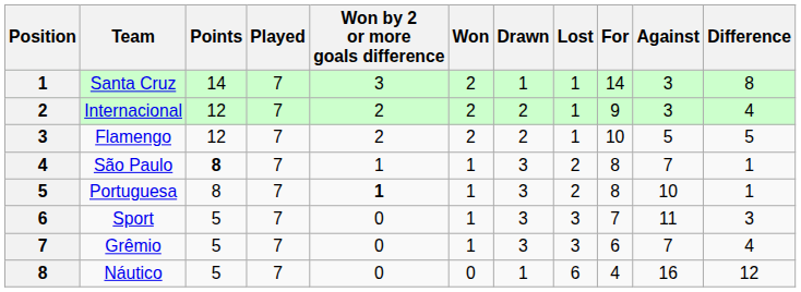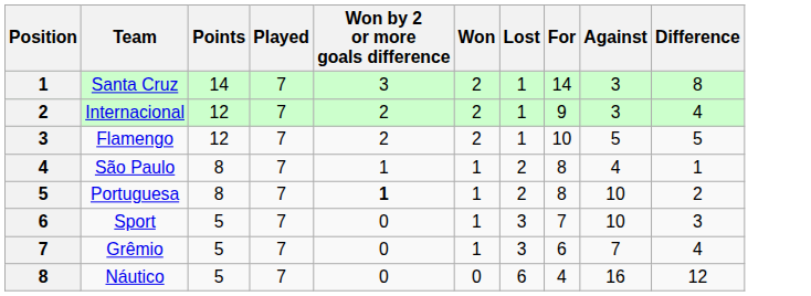- column: Drawn | 1 | 2 | 2 | 3 | 3 | 3 | 3 | 1
São Paulo | Points: bold -> normal
São Paulo | Against: 7 -> 4
Portuguesa | Difference: 1 -> 2
Sport | Against: 11 -> 10
